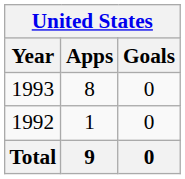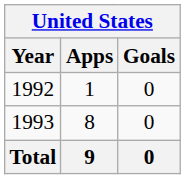rows swapped: 1992 <-> 1993
